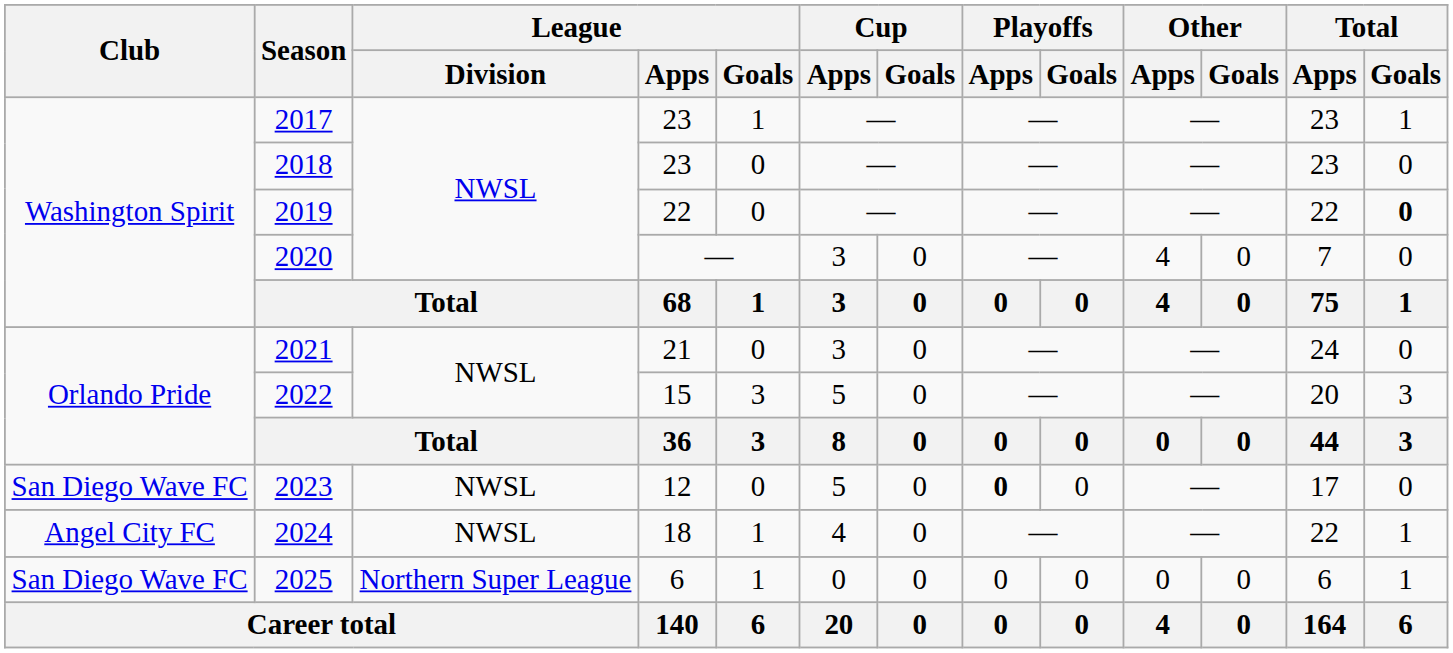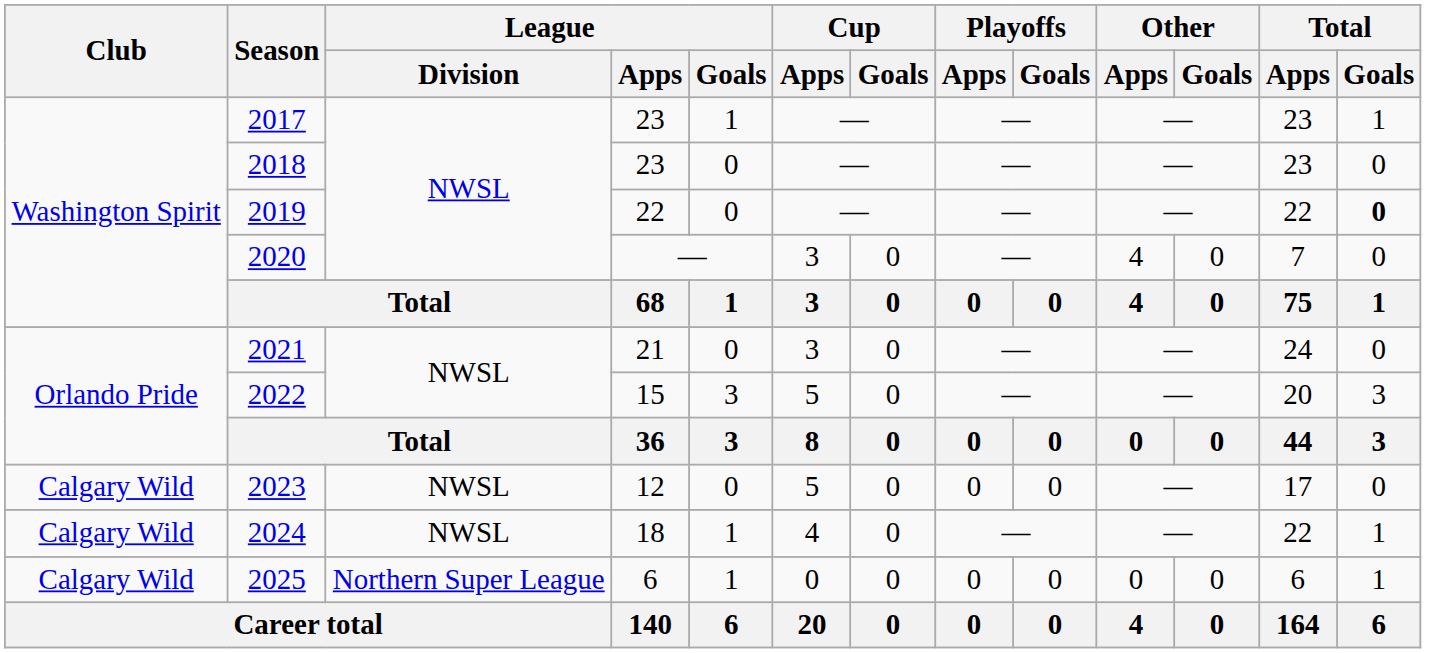2023 | Club: San Diego Wave FC -> Calgary Wild
2023 | Playoffs / Apps: bold -> normal
2024 | Club: Angel City FC -> Calgary Wild
2025 | Club: San Diego Wave FC -> Calgary Wild
